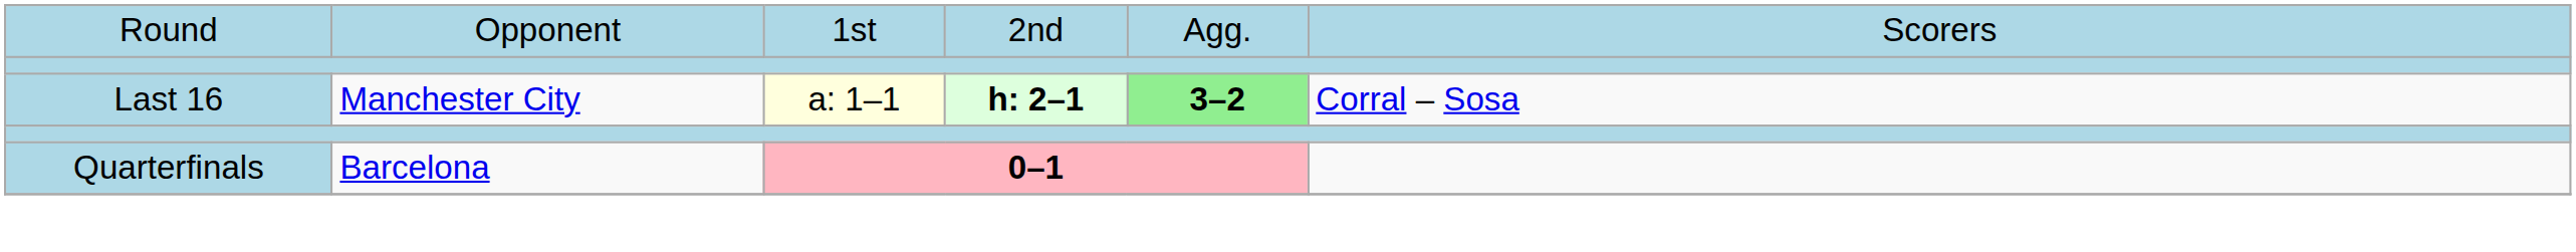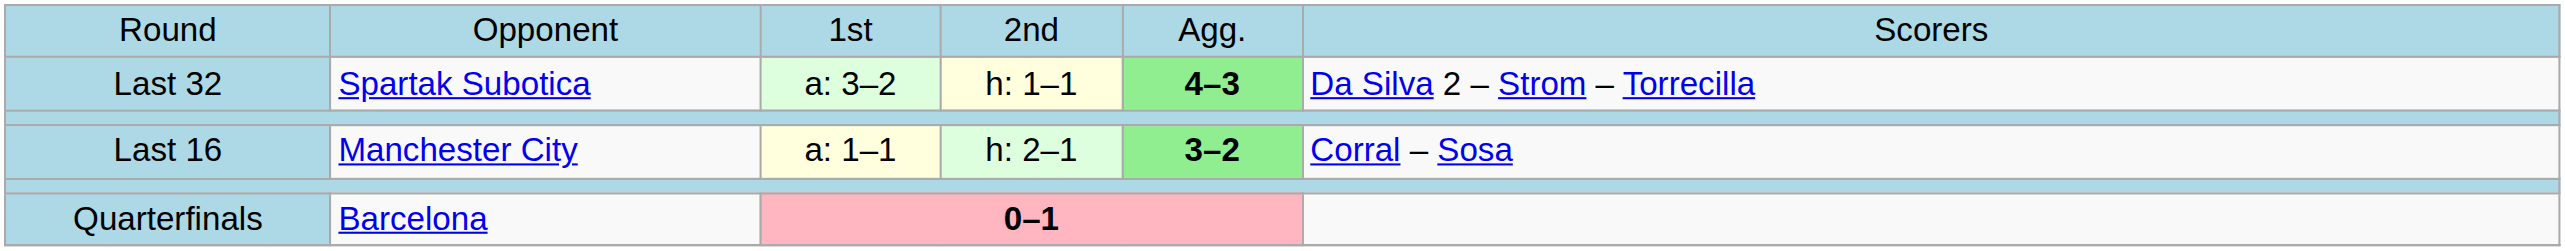+ row: Last 32 | Spartak Subotica | a: 3–2 | h: 1–1 | 4–3 | Da Silva 2 – Strom – Torrecilla
Last 16 | column 4: bold -> normal
